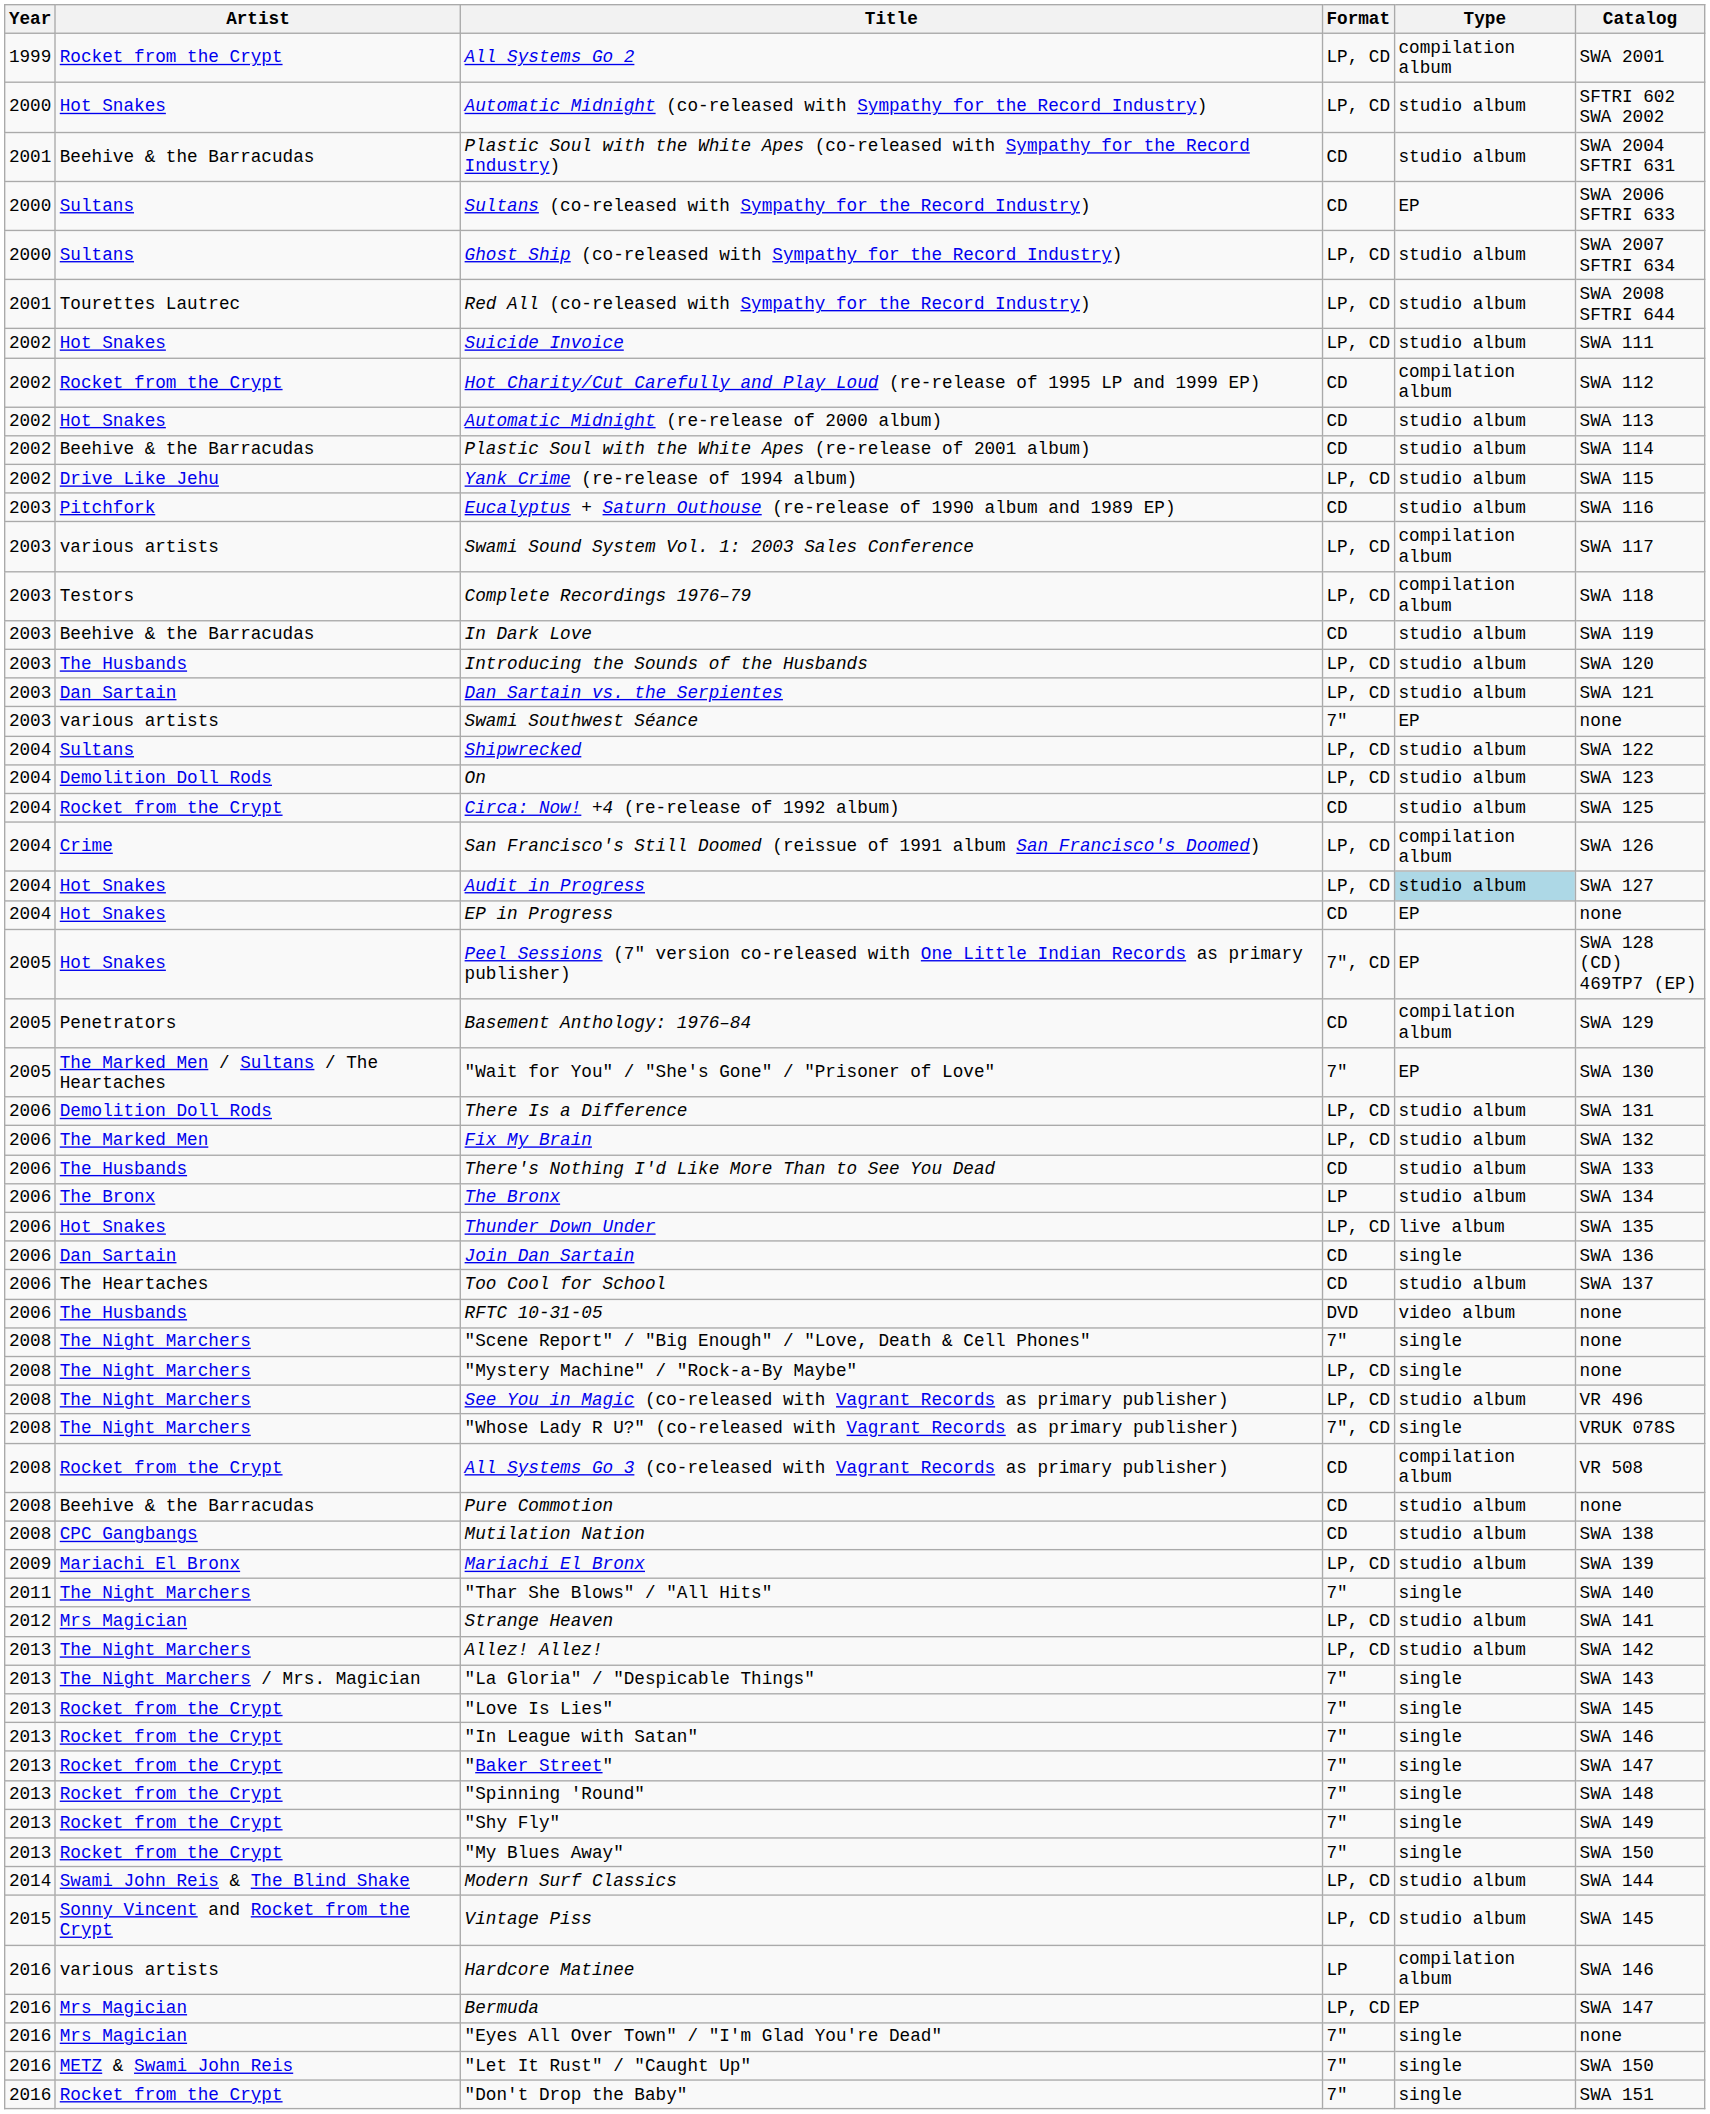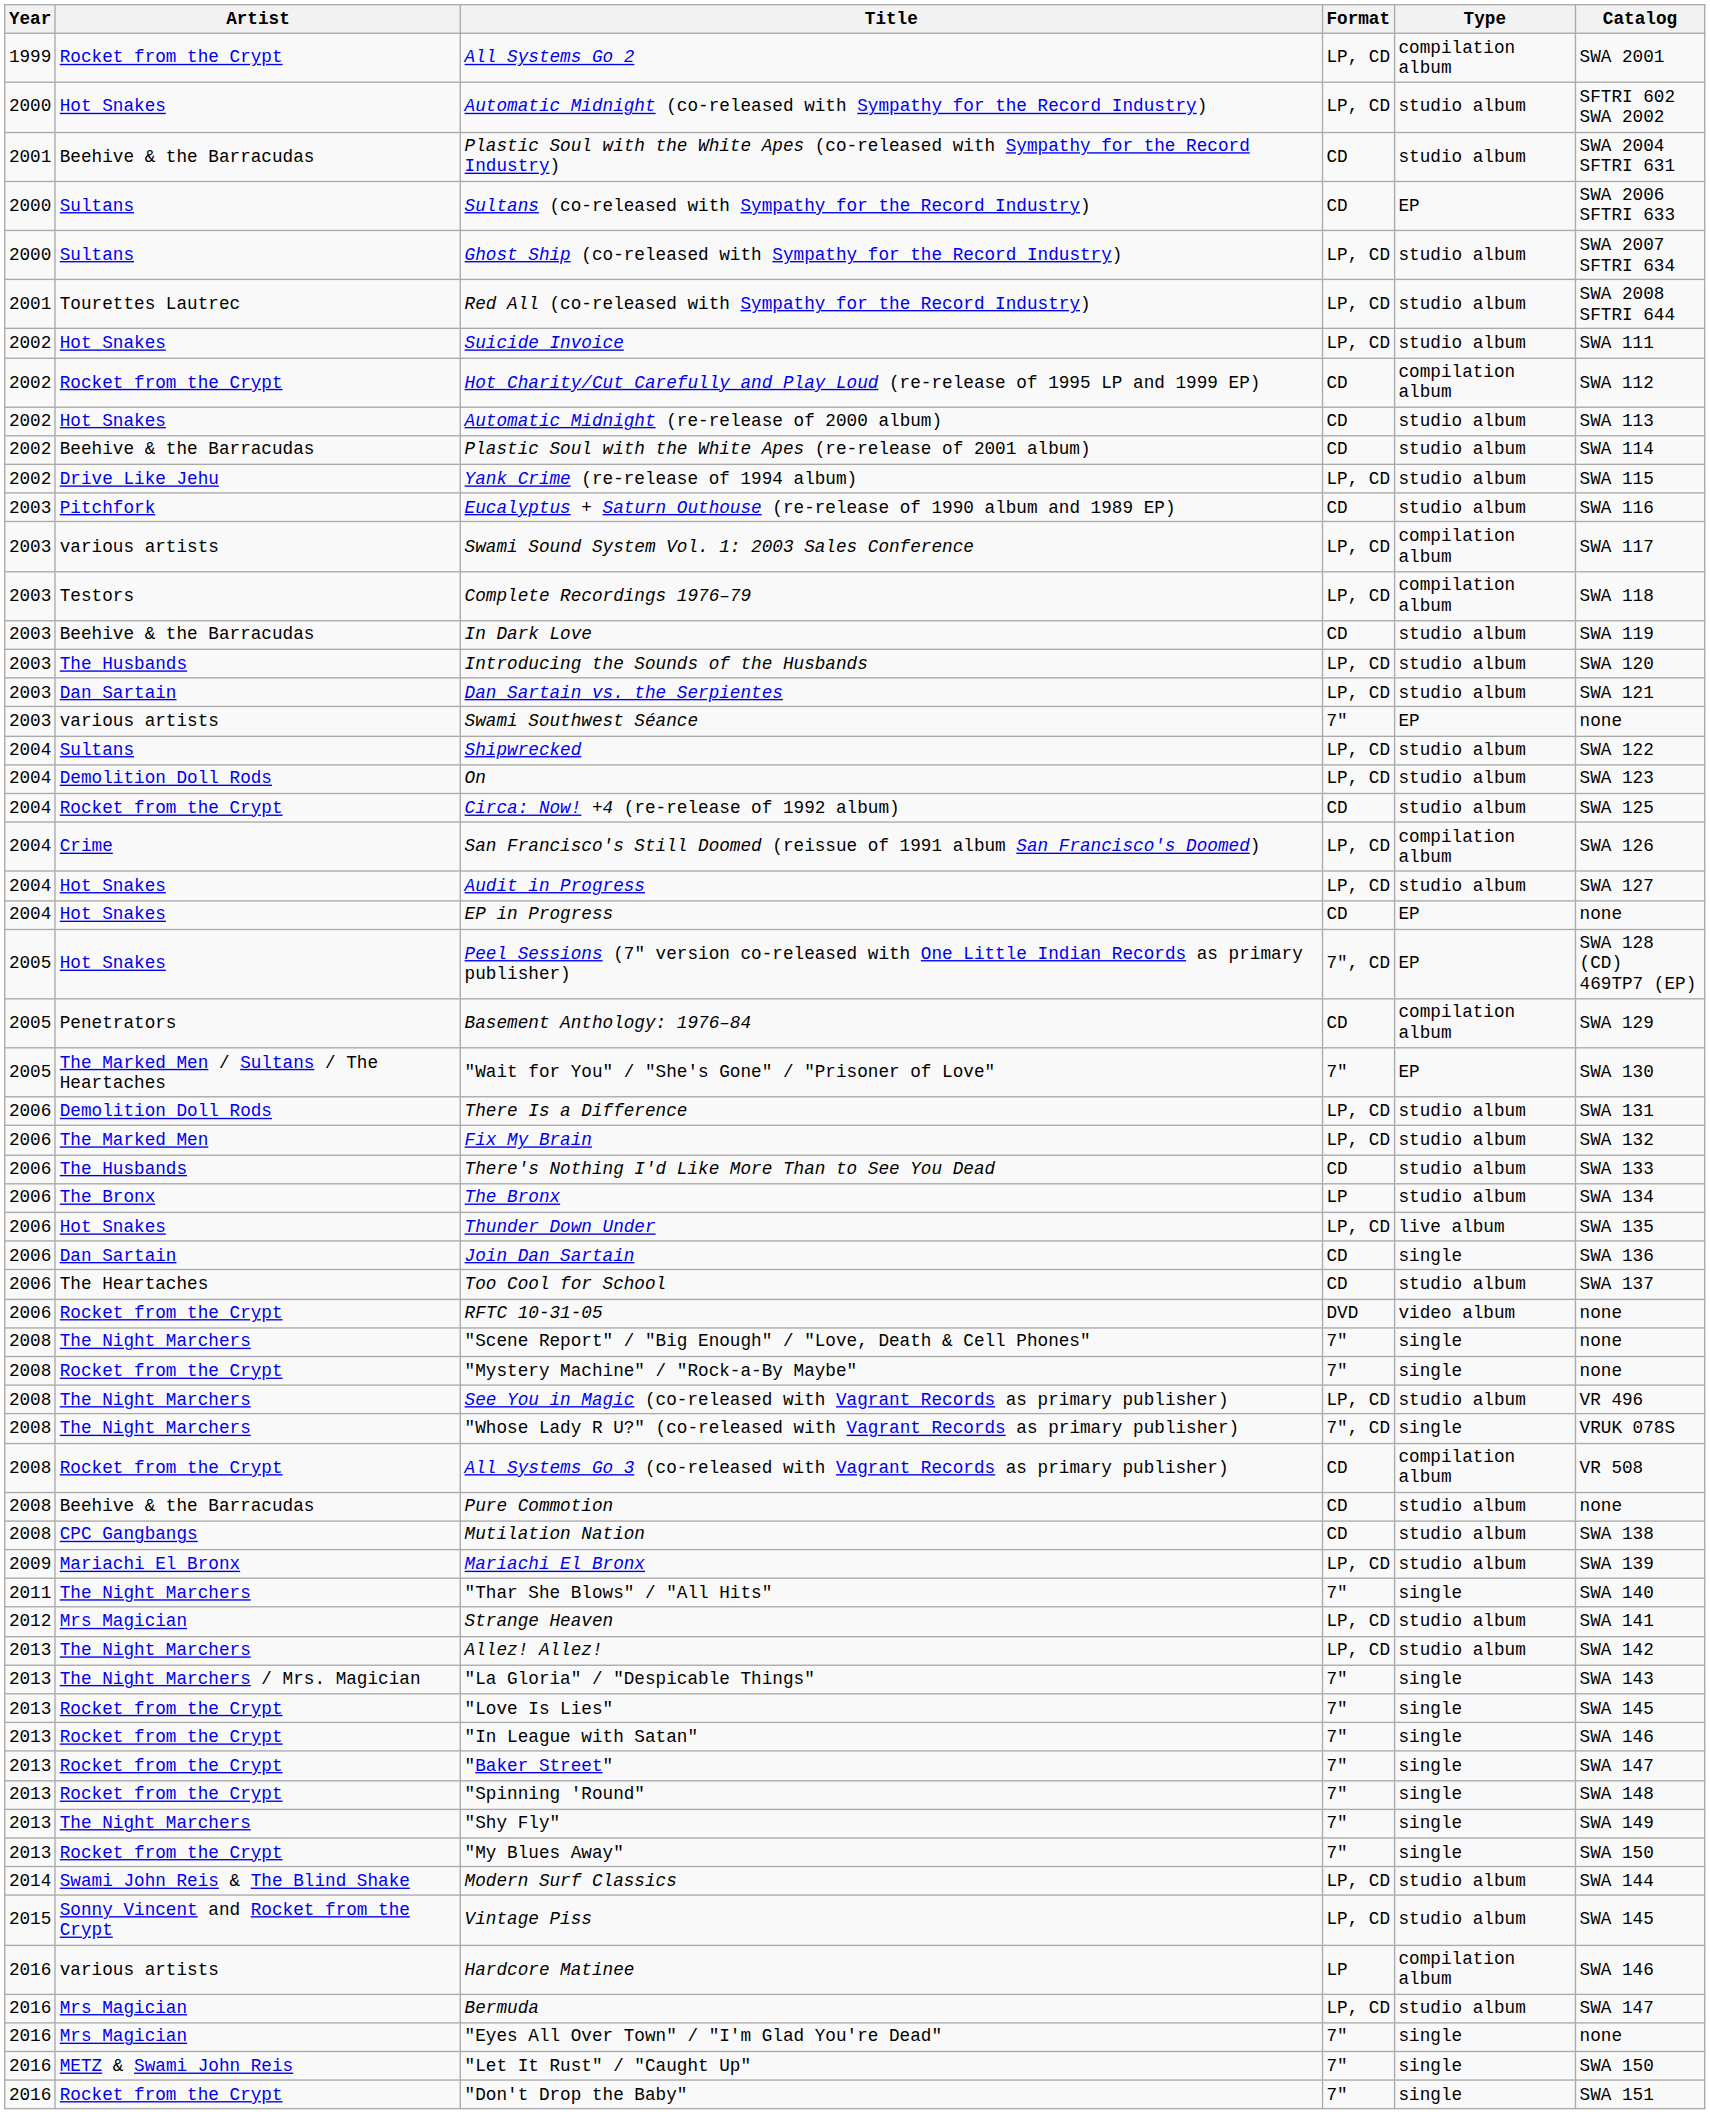Audit in Progress | Type: lightblue background -> no background
RFTC 10-31-05 | Artist: The Husbands -> Rocket from the Crypt
"Mystery Machine" / "Rock-a-By Maybe" | Artist: The Night Marchers -> Rocket from the Crypt
"Mystery Machine" / "Rock-a-By Maybe" | Format: LP, CD -> 7"
"Shy Fly" | Artist: Rocket from the Crypt -> The Night Marchers
Bermuda | Type: EP -> studio album
